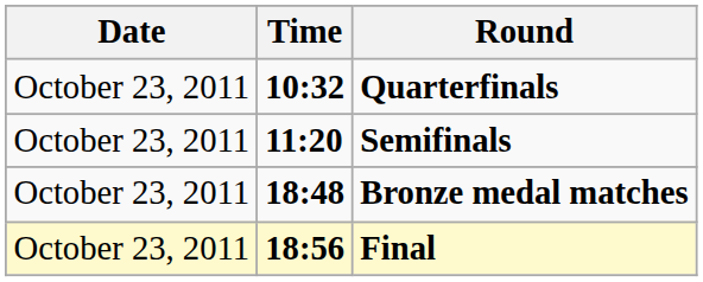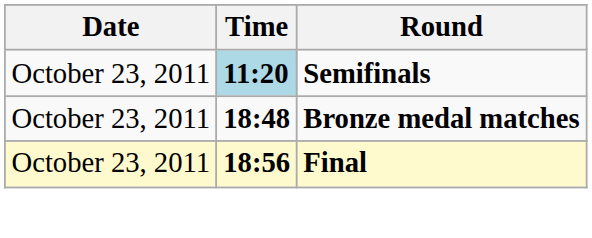- row: October 23, 2011 | 10:32 | Quarterfinals
Semifinals | Time: no background -> lightblue background
